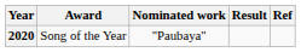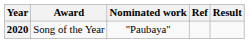columns swapped: Result <-> Ref
